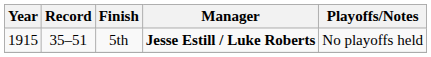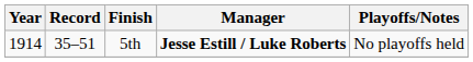5th | Year: 1915 -> 1914
